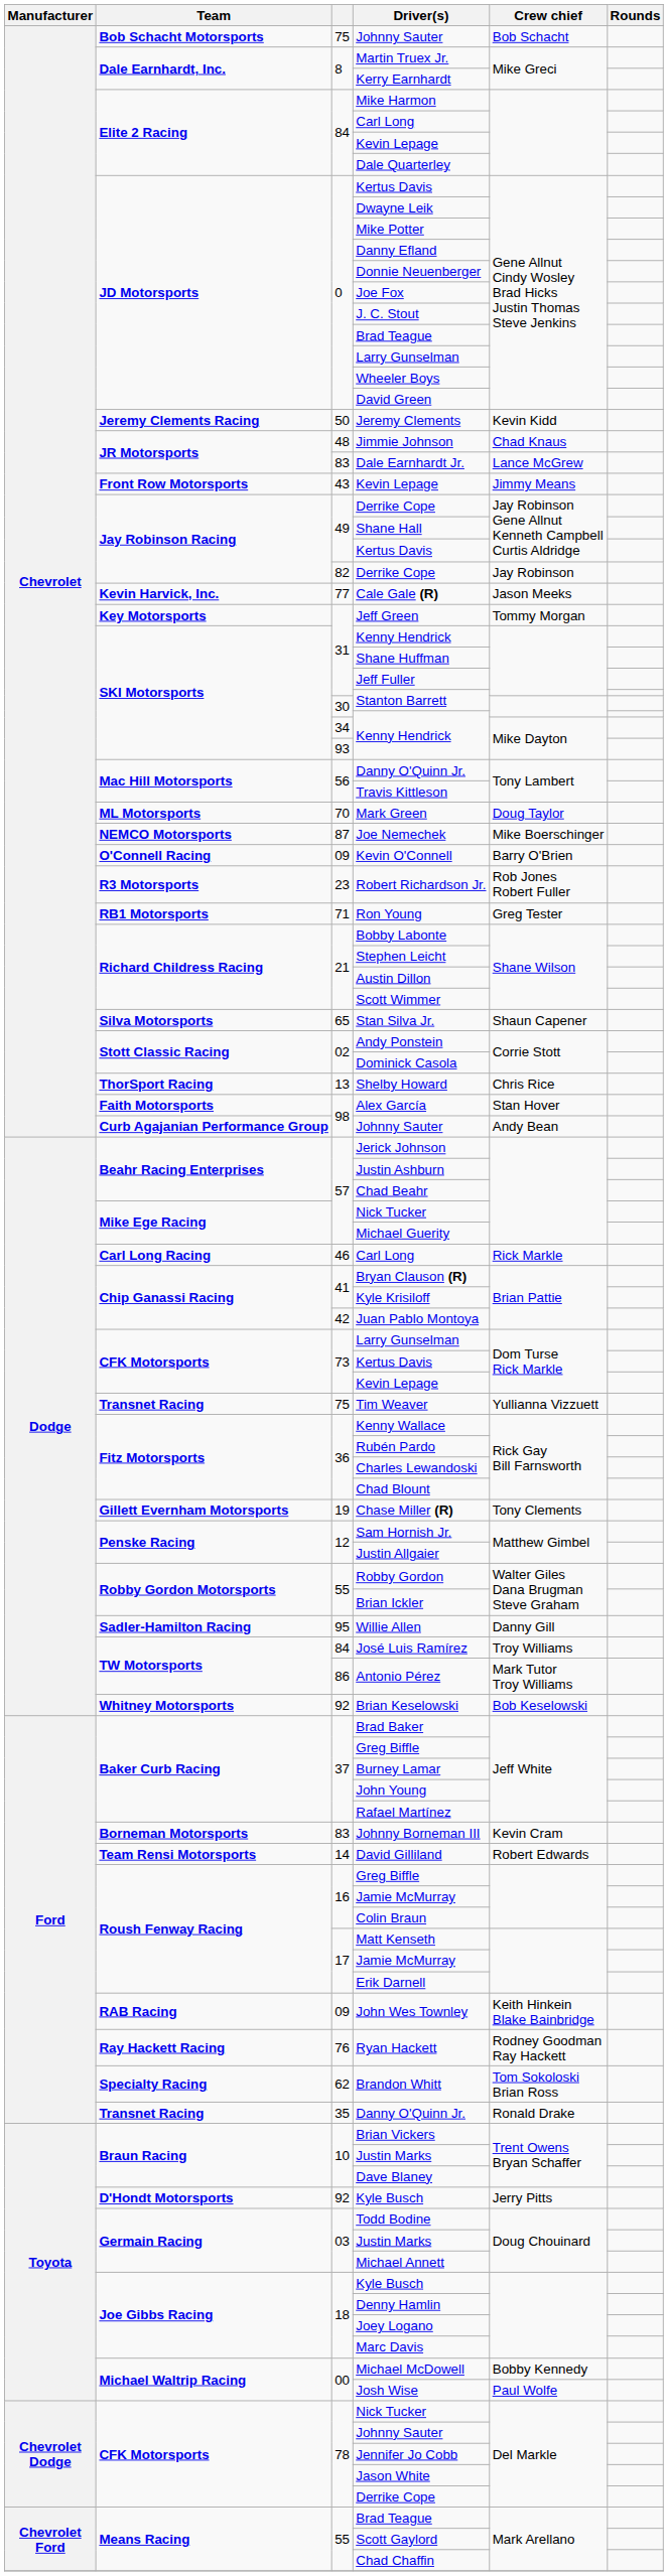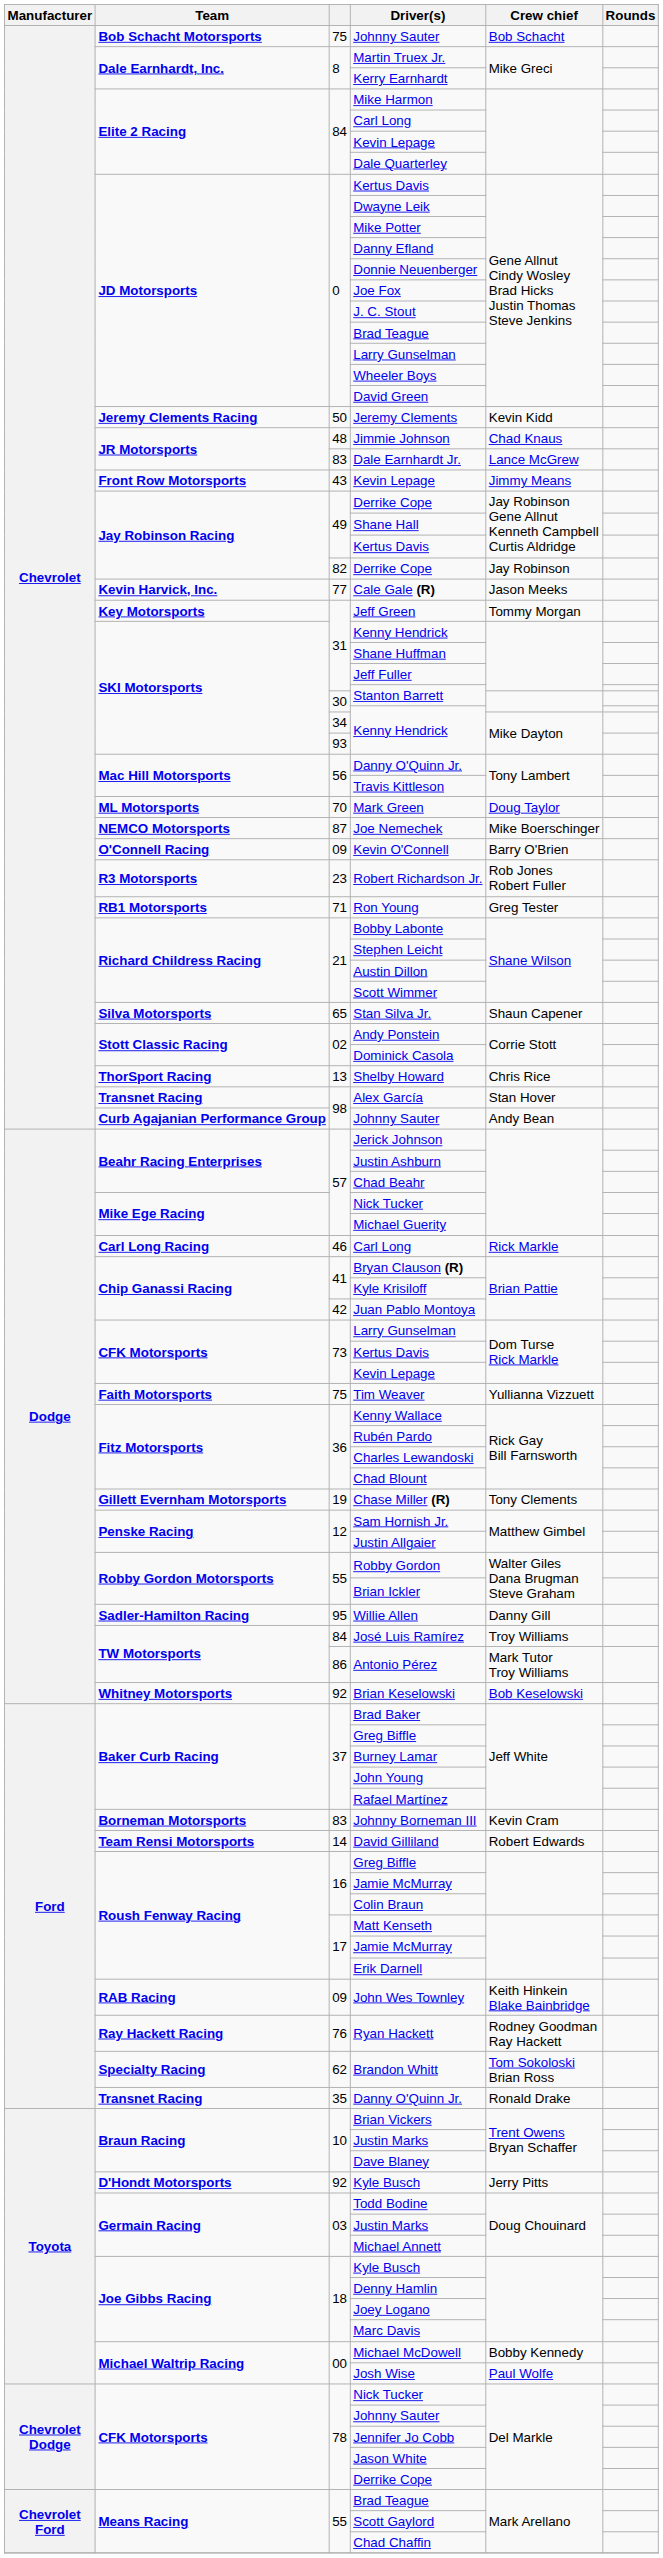Alex García | Team: Faith Motorsports -> Transnet Racing
Tim Weaver | Team: Transnet Racing -> Faith Motorsports
